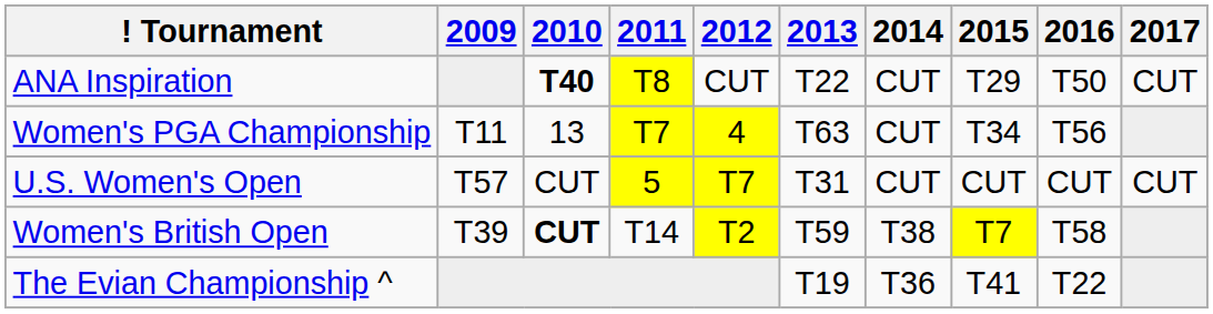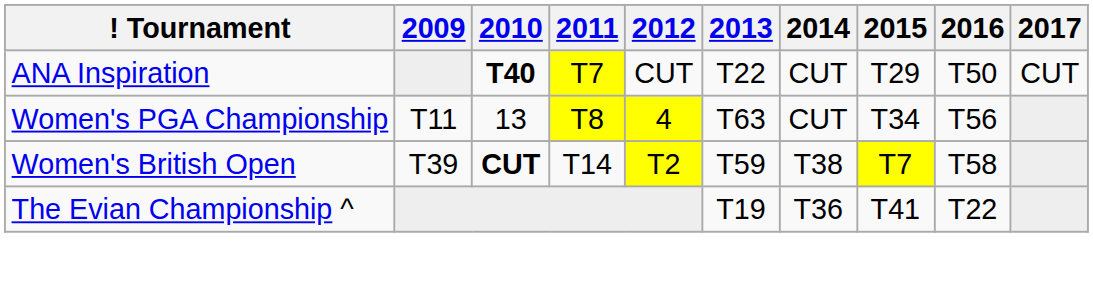ANA Inspiration | 2011: T8 -> T7
Women's PGA Championship | 2011: T7 -> T8
- row: U.S. Women's Open | T57 | CUT | 5 | T7 | T31 | CUT | CUT | CUT | CUT
